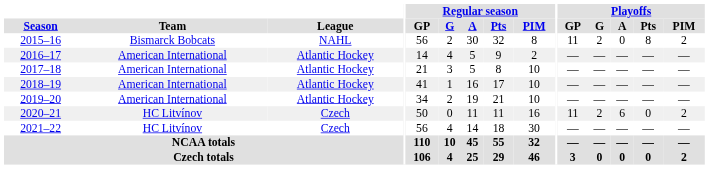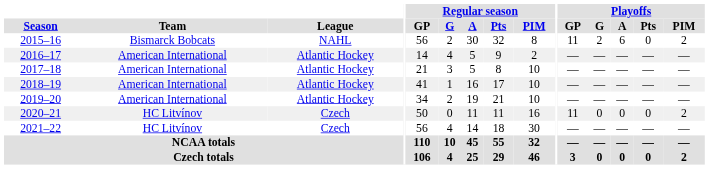2015–16 | Playoffs / A: 0 -> 6
2015–16 | Playoffs / Pts: 8 -> 0
2020–21 | Playoffs / G: 2 -> 0
2020–21 | Playoffs / A: 6 -> 0
